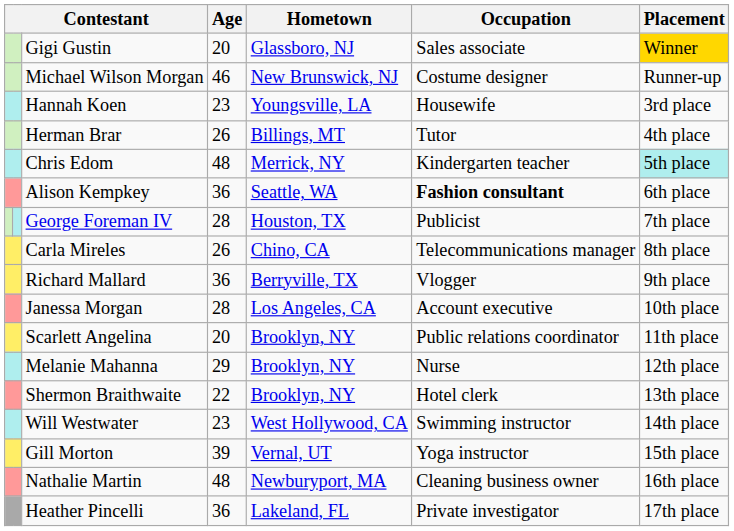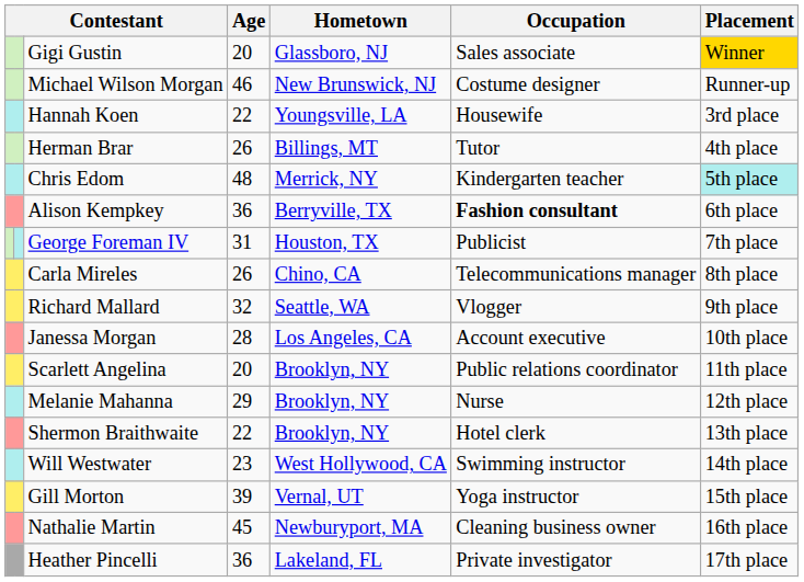Hannah Koen | Age: 23 -> 22
Alison Kempkey | Hometown: Seattle, WA -> Berryville, TX
George Foreman IV | Age: 28 -> 31
Richard Mallard | Age: 36 -> 32
Richard Mallard | Hometown: Berryville, TX -> Seattle, WA
Nathalie Martin | Age: 48 -> 45
